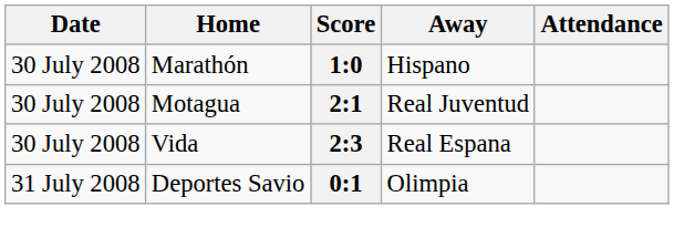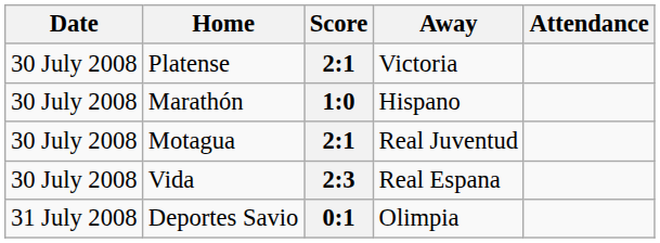+ row: 30 July 2008 | Platense | 2:1 | Victoria
